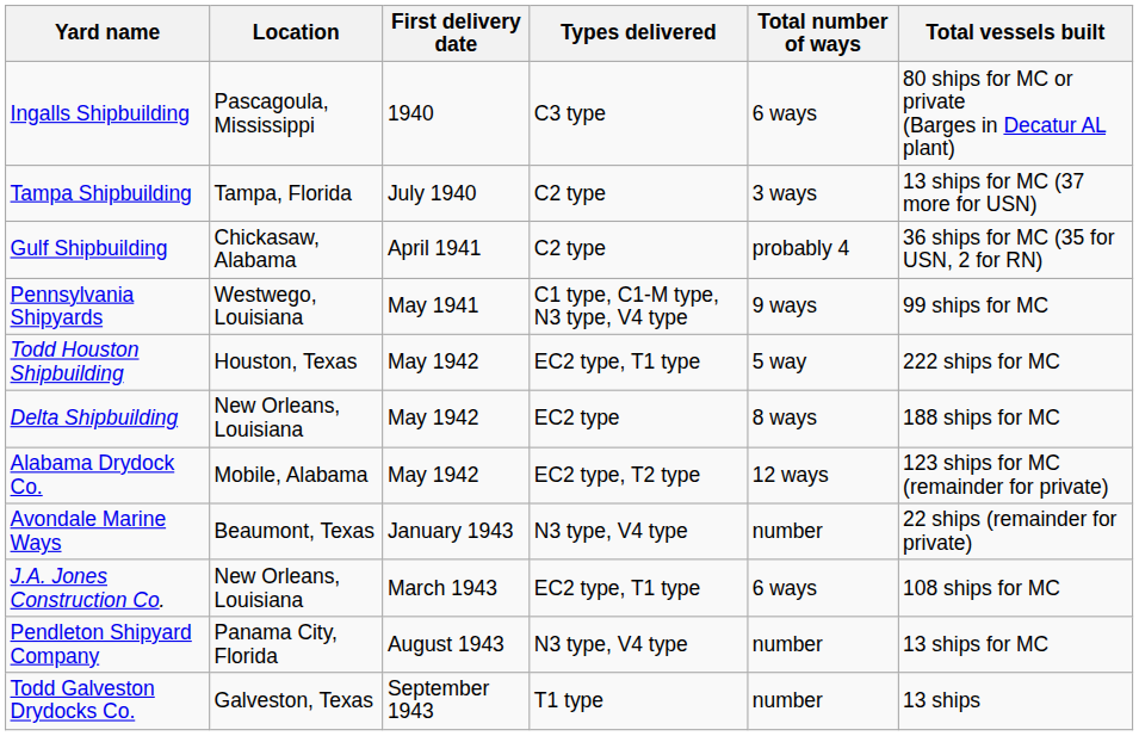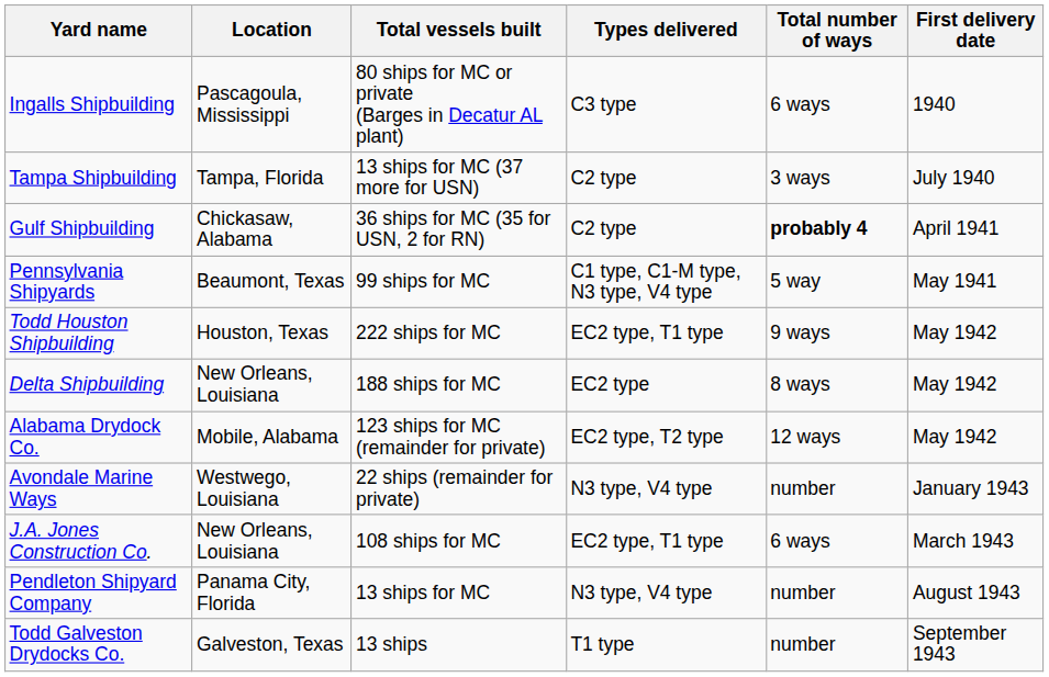columns swapped: First delivery date <-> Total vessels built
Gulf Shipbuilding | Total number of ways: normal -> bold
Pennsylvania Shipyards | Location: Westwego, Louisiana -> Beaumont, Texas
Pennsylvania Shipyards | Total number of ways: 9 ways -> 5 way
Todd Houston Shipbuilding | Total number of ways: 5 way -> 9 ways
Avondale Marine Ways | Location: Beaumont, Texas -> Westwego, Louisiana
